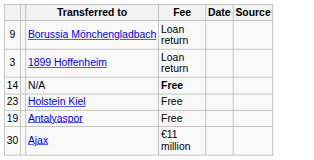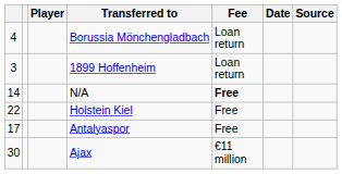+ column: Player
Borussia Mönchengladbach | column 1: 9 -> 4
Holstein Kiel | column 1: 23 -> 22
Antalyaspor | column 1: 19 -> 17
